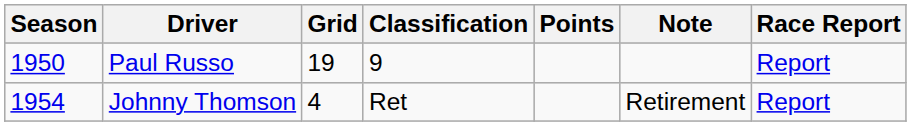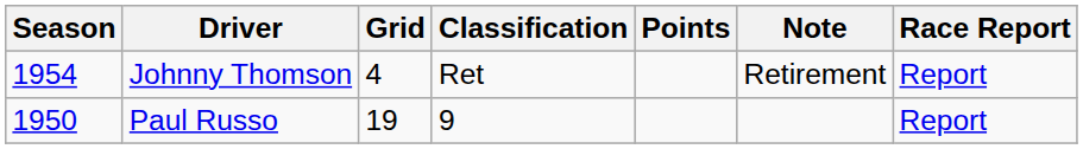rows swapped: Paul Russo <-> Johnny Thomson
